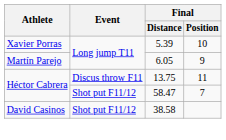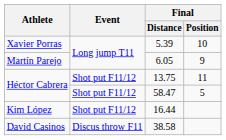13.75 | Event: Discus throw F11 -> Shot put F11/12
58.47 | Final / Position: 7 -> 5
+ row: Kim López | Shot put F11/12 | 16.44
38.58 | Event: Shot put F11/12 -> Discus throw F11
